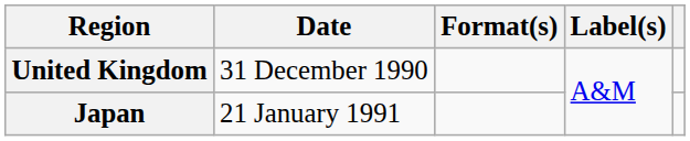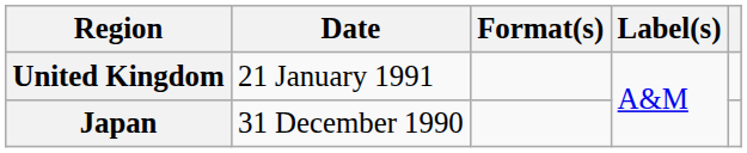United Kingdom | Date: 31 December 1990 -> 21 January 1991
Japan | Date: 21 January 1991 -> 31 December 1990
